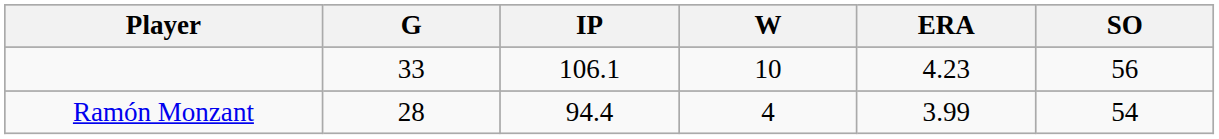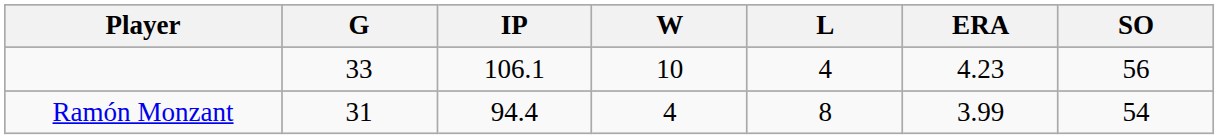+ column: L | 4 | 8
Ramón Monzant | G: 28 -> 31
